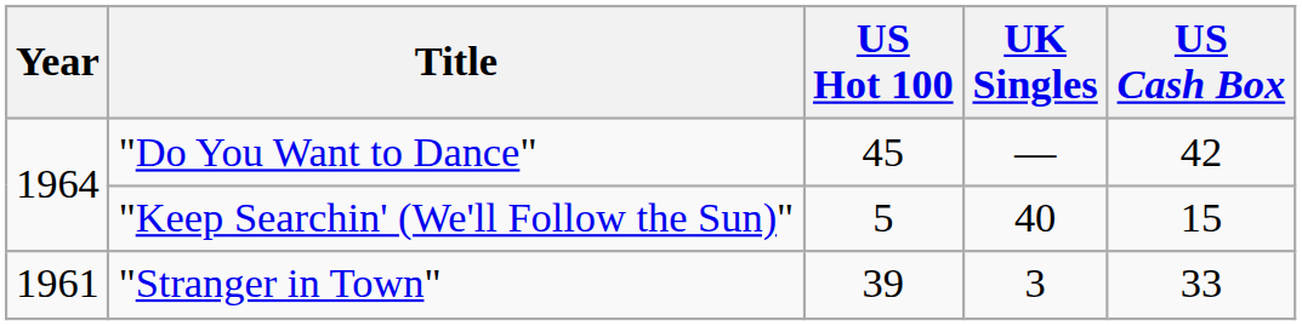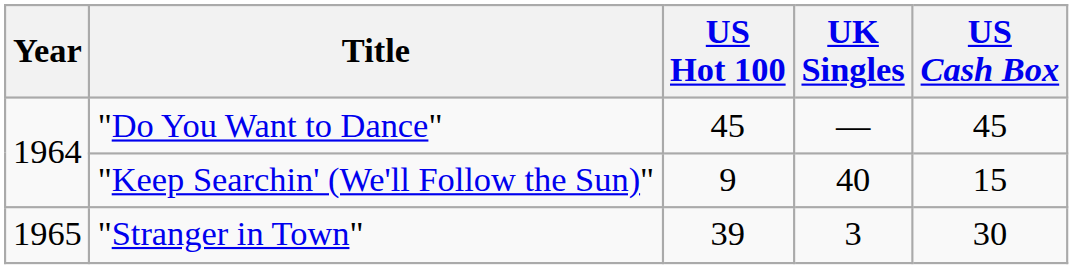"Do You Want to Dance" | US Cash Box: 42 -> 45
"Keep Searchin' (We'll Follow the Sun)" | US Hot 100: 5 -> 9
"Stranger in Town" | Year: 1961 -> 1965
"Stranger in Town" | US Cash Box: 33 -> 30
